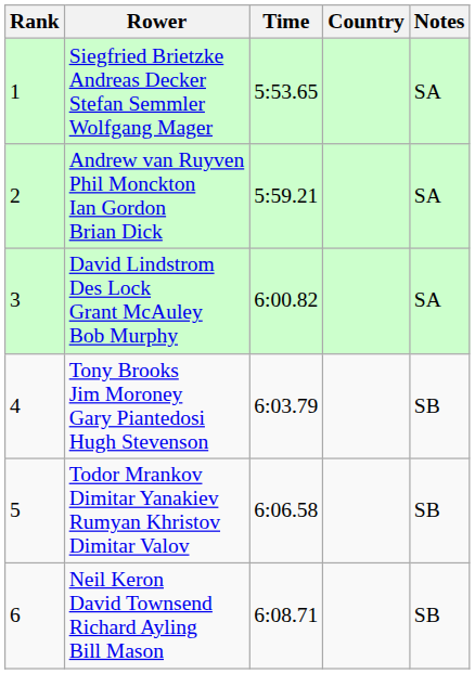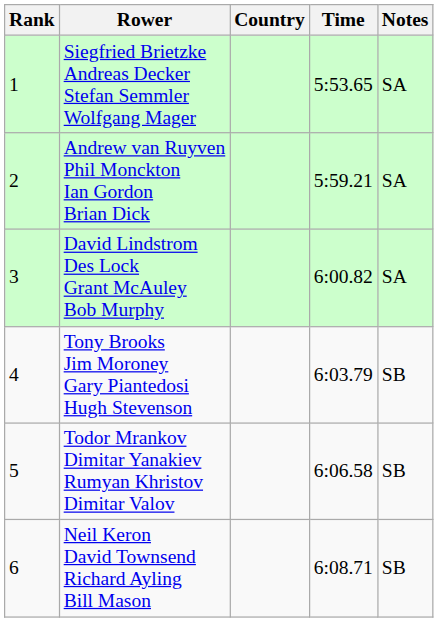columns swapped: Country <-> Time
